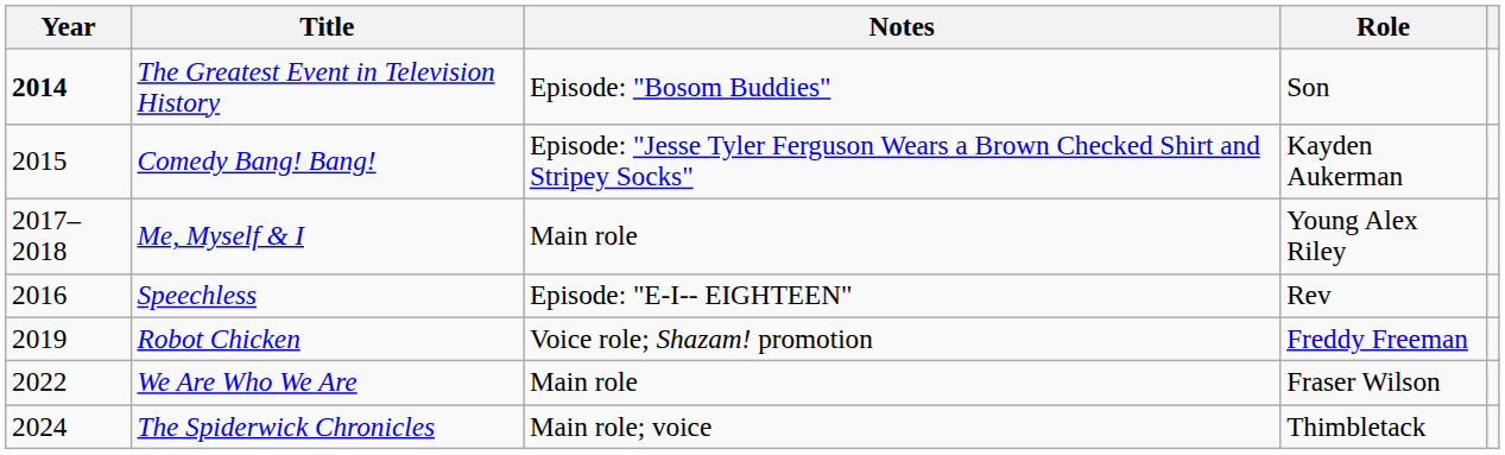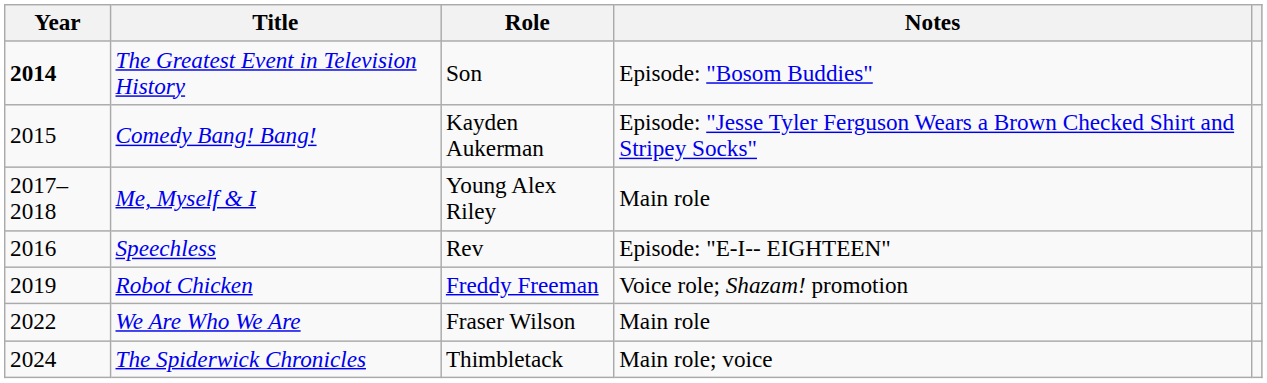columns swapped: Role <-> Notes
